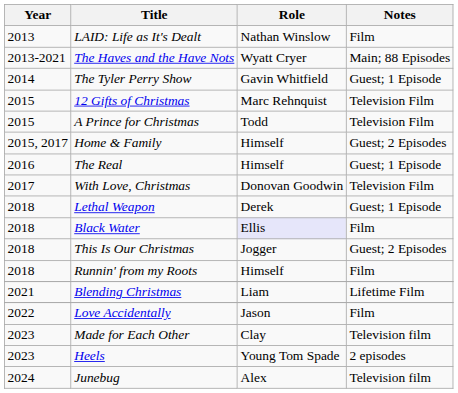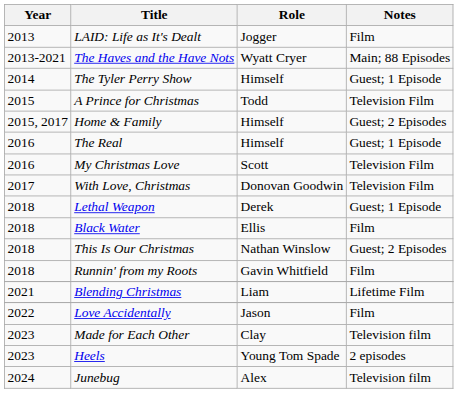LAID: Life as It's Dealt | Role: Nathan Winslow -> Jogger
The Tyler Perry Show | Role: Gavin Whitfield -> Himself
- row: 2015 | 12 Gifts of Christmas | Marc Rehnquist | Television Film
+ row: 2016 | My Christmas Love | Scott | Television Film
Black Water | Role: lavender background -> no background
This Is Our Christmas | Role: Jogger -> Nathan Winslow
Runnin' from my Roots | Role: Himself -> Gavin Whitfield
